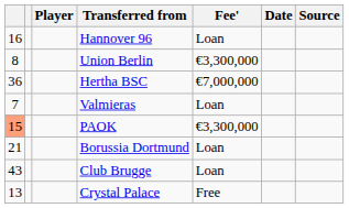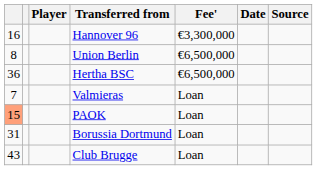Hannover 96 | Fee': Loan -> €3,300,000
Union Berlin | Fee': €3,300,000 -> €6,500,000
Hertha BSC | Fee': €7,000,000 -> €6,500,000
PAOK | Fee': €3,300,000 -> Loan
Borussia Dortmund | column 1: 21 -> 31
- row: 13 | Crystal Palace | Free
